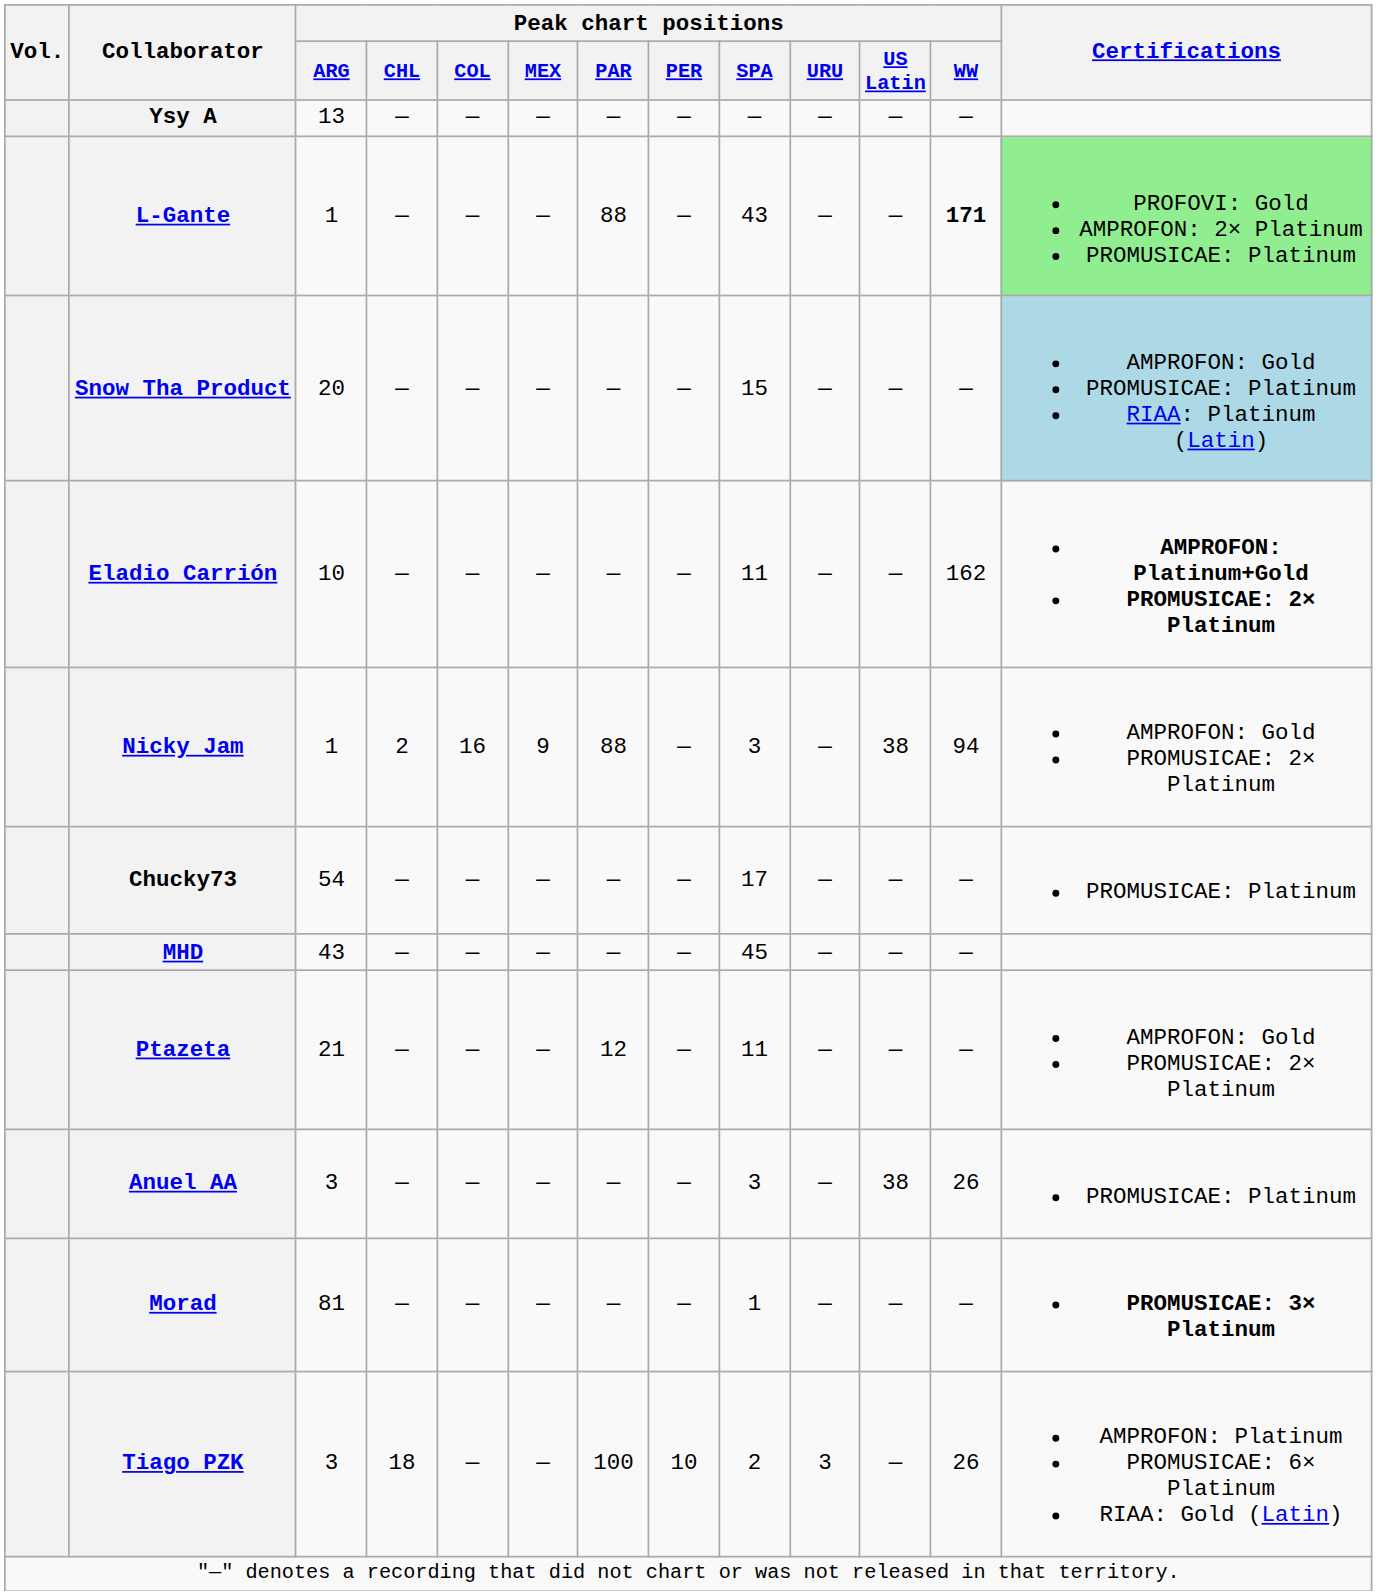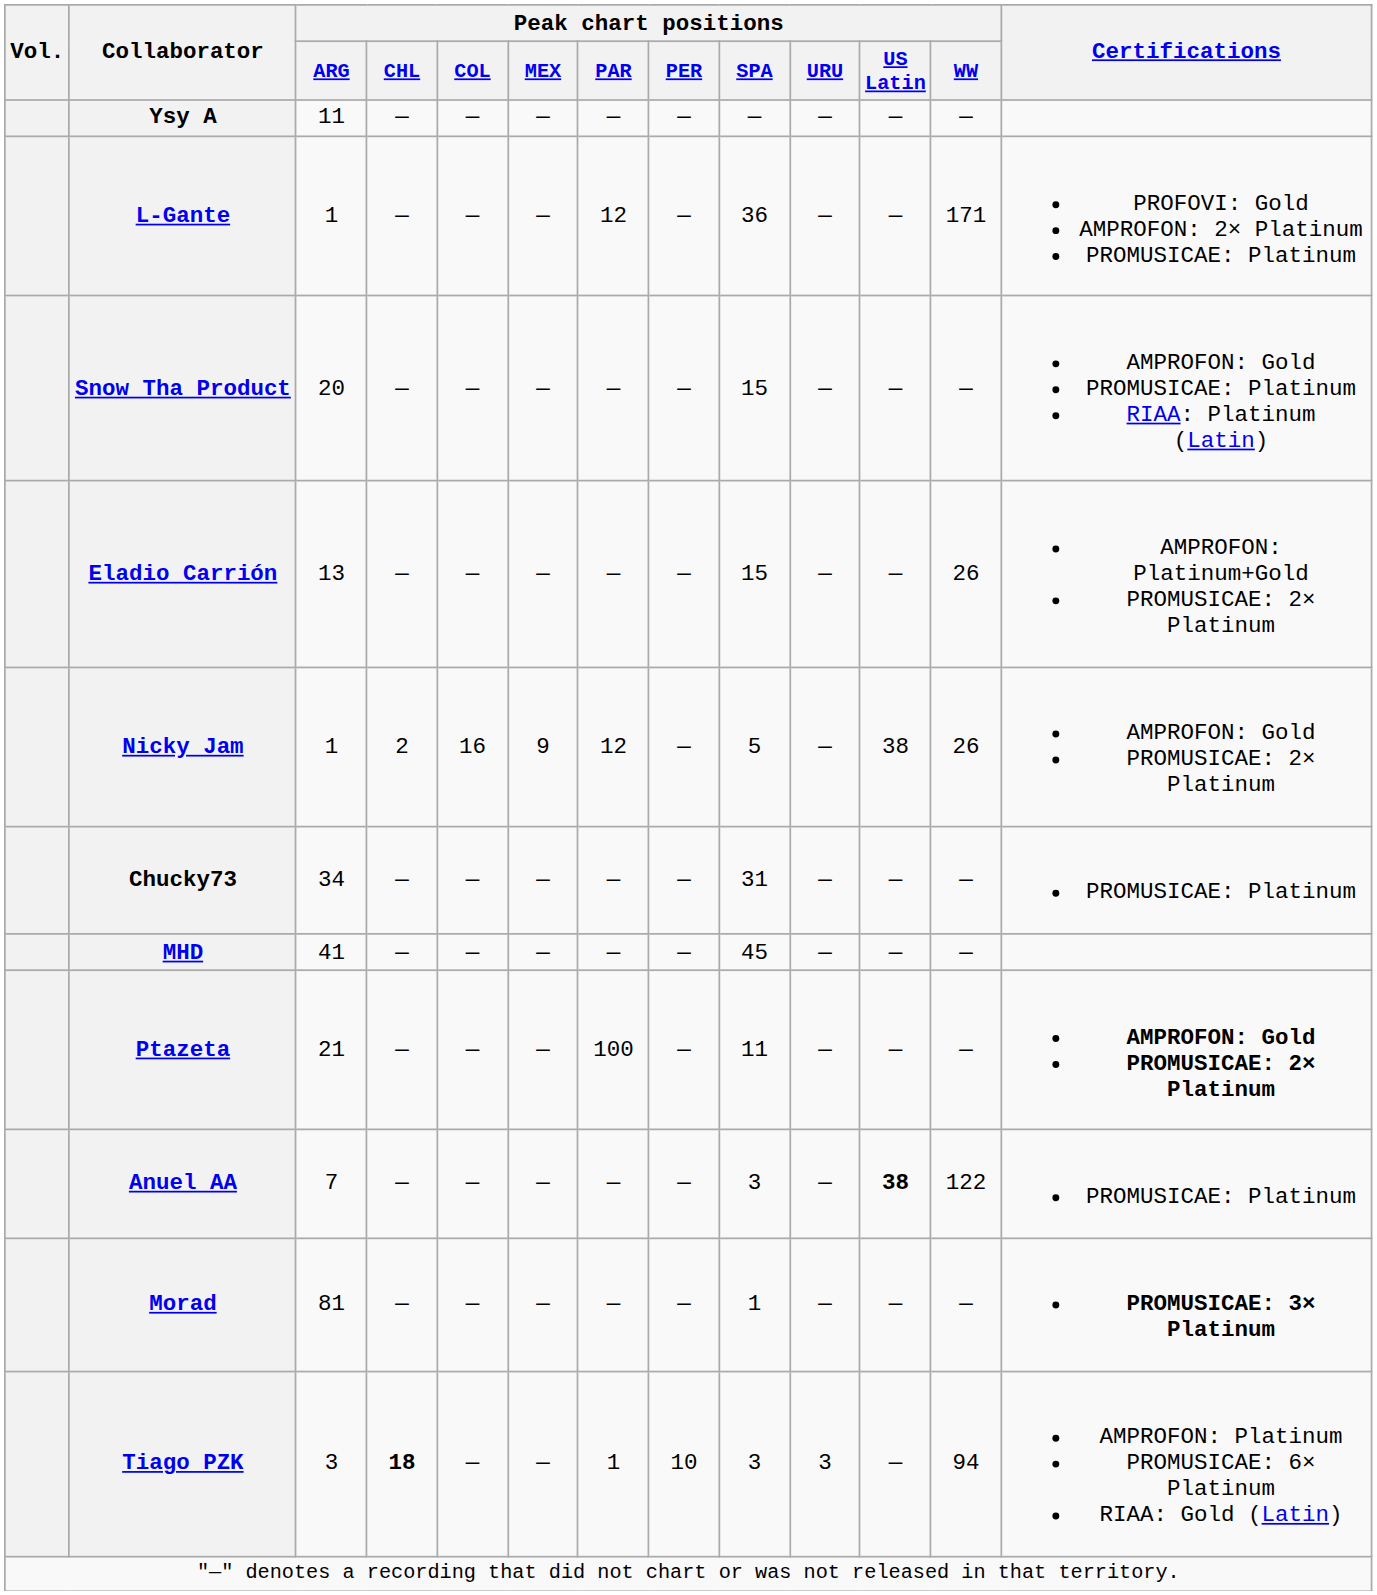Ysy A | Peak chart positions / ARG: 13 -> 11
L-Gante | Peak chart positions / PAR: 88 -> 12
L-Gante | Peak chart positions / SPA: 43 -> 36
L-Gante | Peak chart positions / WW: bold -> normal
L-Gante | Certifications: lightgreen background -> no background
Snow Tha Product | Certifications: lightblue background -> no background
Eladio Carrión | Peak chart positions / ARG: 10 -> 13
Eladio Carrión | Peak chart positions / SPA: 11 -> 15
Eladio Carrión | Peak chart positions / WW: 162 -> 26
Eladio Carrión | Certifications: bold -> normal
Nicky Jam | Peak chart positions / PAR: 88 -> 12
Nicky Jam | Peak chart positions / SPA: 3 -> 5
Nicky Jam | Peak chart positions / WW: 94 -> 26
Chucky73 | Peak chart positions / ARG: 54 -> 34
Chucky73 | Peak chart positions / SPA: 17 -> 31
MHD | Peak chart positions / ARG: 43 -> 41
Ptazeta | Peak chart positions / PAR: 12 -> 100
Ptazeta | Certifications: normal -> bold
Anuel AA | Peak chart positions / ARG: 3 -> 7
Anuel AA | Peak chart positions / US Latin: normal -> bold
Anuel AA | Peak chart positions / WW: 26 -> 122
Tiago PZK | Peak chart positions / CHL: normal -> bold
Tiago PZK | Peak chart positions / PAR: 100 -> 1
Tiago PZK | Peak chart positions / SPA: 2 -> 3
Tiago PZK | Peak chart positions / WW: 26 -> 94
